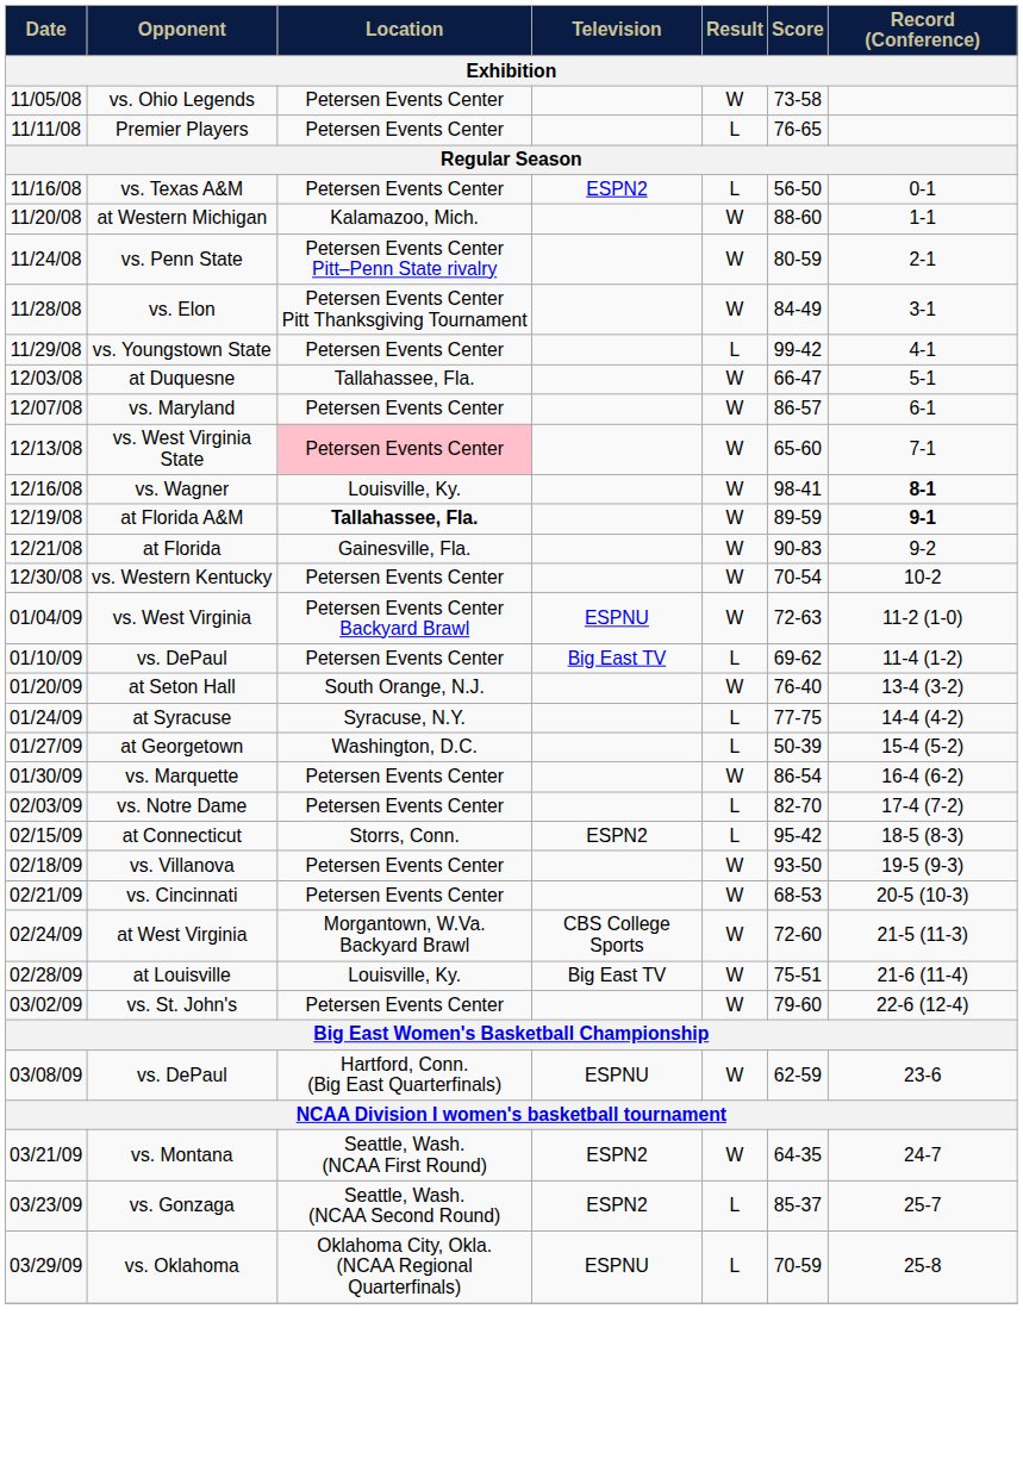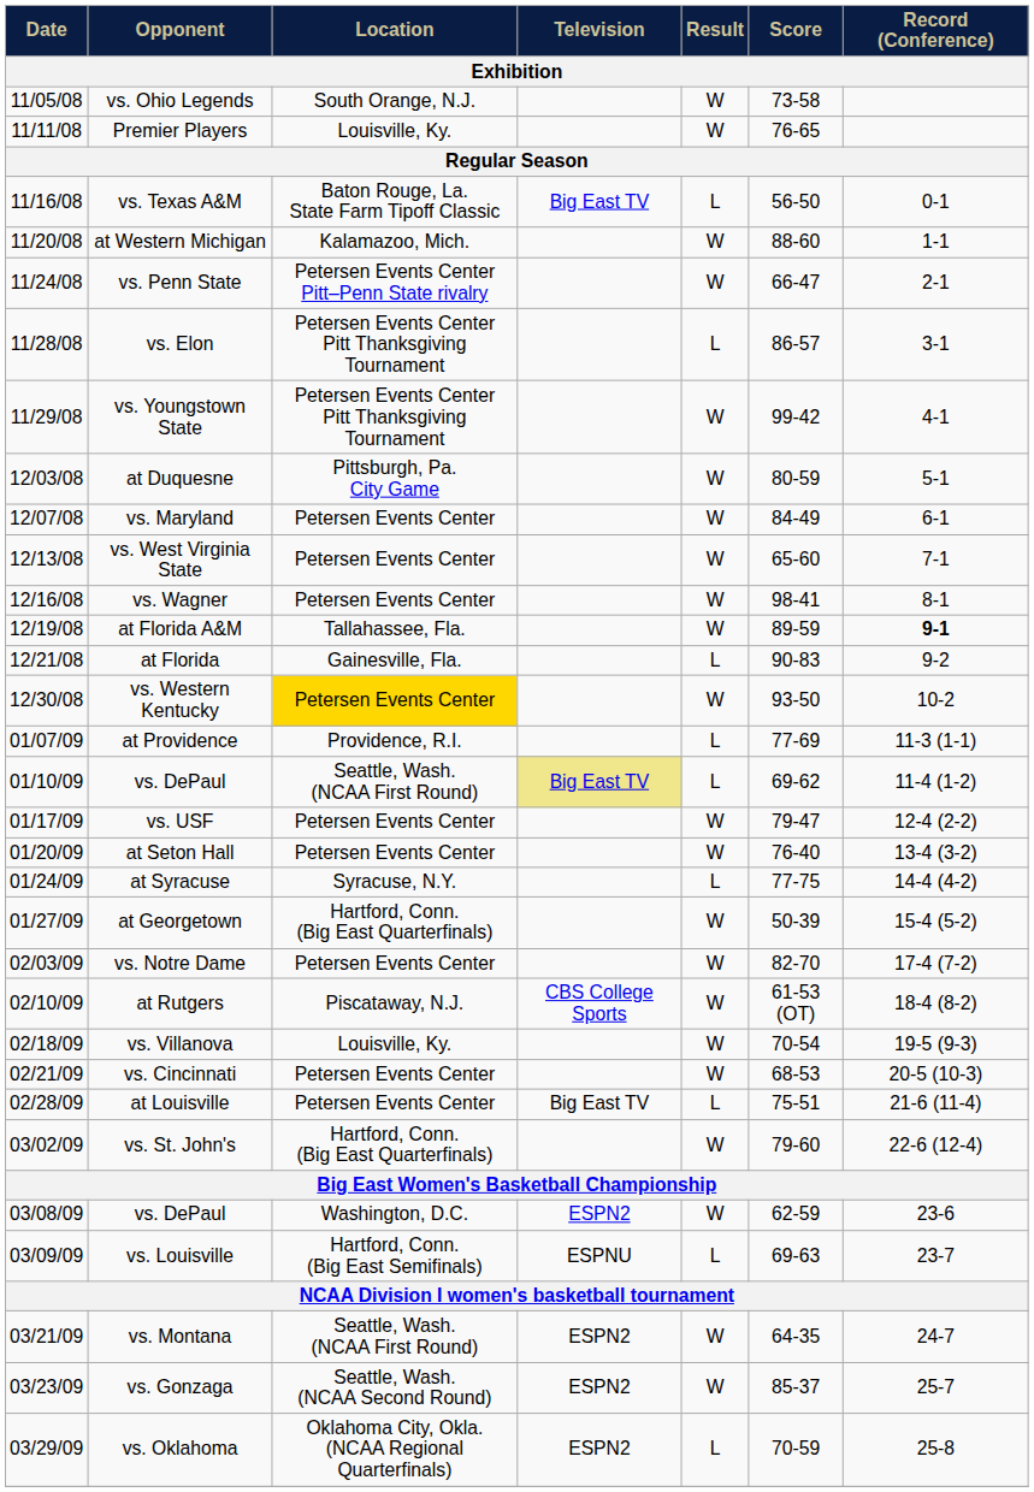vs. Ohio Legends | Location: Petersen Events Center -> South Orange, N.J.
Premier Players | Location: Petersen Events Center -> Louisville, Ky.
Premier Players | Result: L -> W
vs. Texas A&M | Location: Petersen Events Center -> Baton Rouge, La. State Farm Tipoff Classic
vs. Texas A&M | Television: ESPN2 -> Big East TV
vs. Penn State | Score: 80-59 -> 66-47
vs. Elon | Result: W -> L
vs. Elon | Score: 84-49 -> 86-57
vs. Youngstown State | Location: Petersen Events Center -> Petersen Events Center Pitt Thanksgiving Tournament
vs. Youngstown State | Result: L -> W
at Duquesne | Location: Tallahassee, Fla. -> Pittsburgh, Pa. City Game
at Duquesne | Score: 66-47 -> 80-59
vs. Maryland | Score: 86-57 -> 84-49
vs. West Virginia State | Location: pink background -> no background
vs. Wagner | Location: Louisville, Ky. -> Petersen Events Center
vs. Wagner | Record (Conference): bold -> normal
at Florida A&M | Location: bold -> normal
at Florida | Result: W -> L
vs. Western Kentucky | Location: no background -> gold background
vs. Western Kentucky | Score: 70-54 -> 93-50
- row: 01/04/09 | vs. West Virginia | Petersen Events Center Backyard Brawl | ESPNU | W | 72-63 | 11-2 (1-0)
+ row: 01/07/09 | at Providence | Providence, R.I. | L | 77-69 | 11-3 (1-1)
01/10/09 / vs. DePaul | Location: Petersen Events Center -> Seattle, Wash. (NCAA First Round)
01/10/09 / vs. DePaul | Television: no background -> khaki background
+ row: 01/17/09 | vs. USF | Petersen Events Center | W | 79-47 | 12-4 (2-2)
at Seton Hall | Location: South Orange, N.J. -> Petersen Events Center
at Georgetown | Location: Washington, D.C. -> Hartford, Conn. (Big East Quarterfinals)
at Georgetown | Result: L -> W
- row: 01/30/09 | vs. Marquette | Petersen Events Center | W | 86-54 | 16-4 (6-2)
vs. Notre Dame | Result: L -> W
+ row: 02/10/09 | at Rutgers | Piscataway, N.J. | CBS College Sports | W | 61-53 (OT) | 18-4 (8-2)
- row: 02/15/09 | at Connecticut | Storrs, Conn. | ESPN2 | L | 95-42 | 18-5 (8-3)
vs. Villanova | Location: Petersen Events Center -> Louisville, Ky.
vs. Villanova | Score: 93-50 -> 70-54
- row: 02/24/09 | at West Virginia | Morgantown, W.Va. Backyard Brawl | CBS College Sports | W | 72-60 | 21-5 (11-3)
at Louisville | Location: Louisville, Ky. -> Petersen Events Center
at Louisville | Result: W -> L
vs. St. John's | Location: Petersen Events Center -> Hartford, Conn. (Big East Quarterfinals)
03/08/09 / vs. DePaul | Location: Hartford, Conn. (Big East Quarterfinals) -> Washington, D.C.
03/08/09 / vs. DePaul | Television: ESPNU -> ESPN2
+ row: 03/09/09 | vs. Louisville | Hartford, Conn. (Big East Semifinals) | ESPNU | L | 69-63 | 23-7
vs. Gonzaga | Result: L -> W
vs. Oklahoma | Television: ESPNU -> ESPN2
